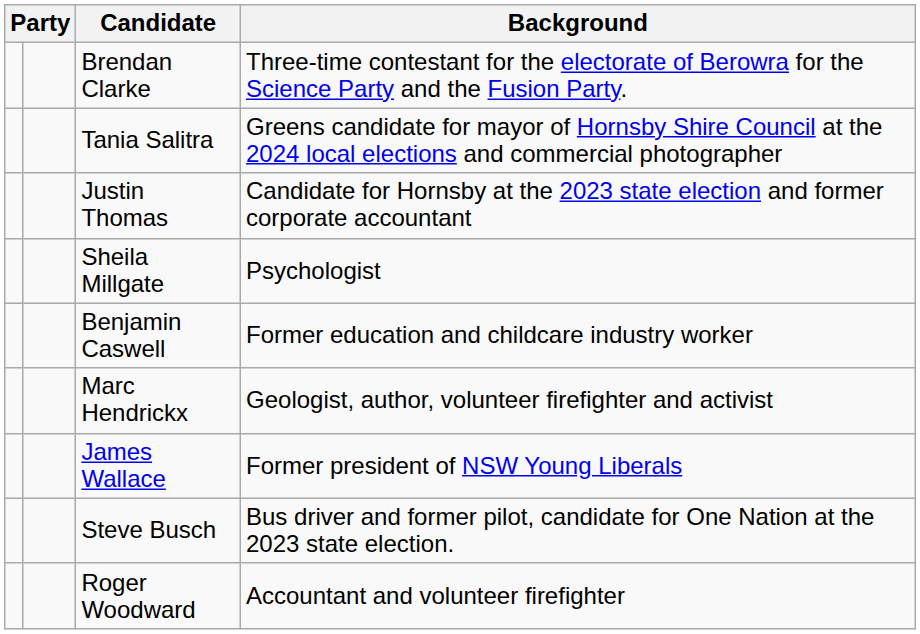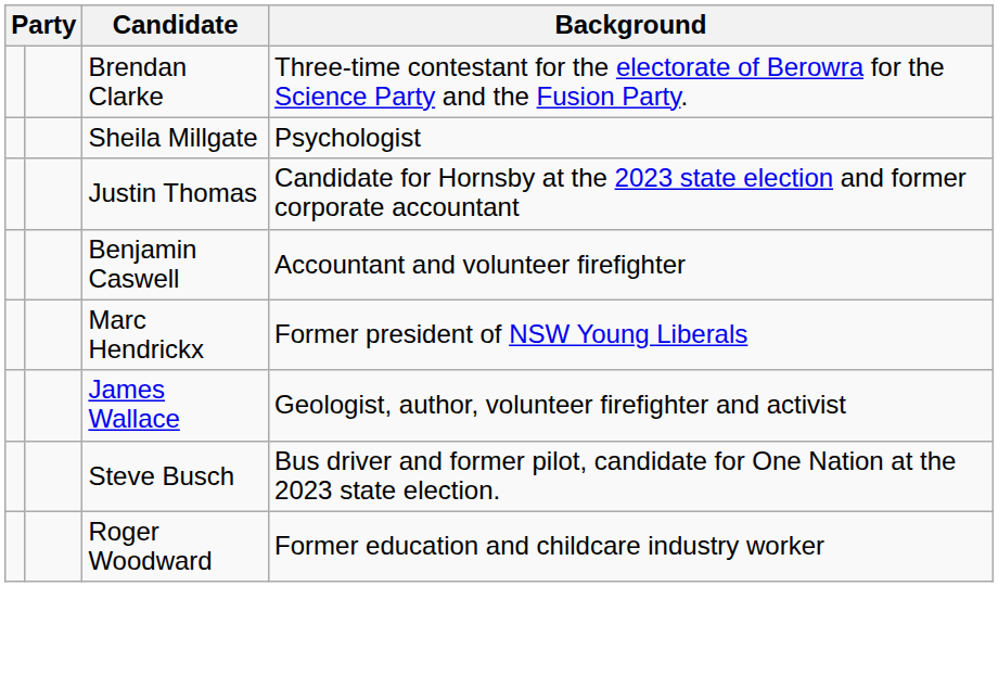- row: Tania Salitra | Greens candidate for mayor of Hornsby Shire Council at the 2024 local elections and commercial photographer
rows swapped: Justin Thomas <-> Sheila Millgate
Benjamin Caswell | Background: Former education and childcare industry worker -> Accountant and volunteer firefighter
Marc Hendrickx | Background: Geologist, author, volunteer firefighter and activist -> Former president of NSW Young Liberals
James Wallace | Background: Former president of NSW Young Liberals -> Geologist, author, volunteer firefighter and activist
Roger Woodward | Background: Accountant and volunteer firefighter -> Former education and childcare industry worker
